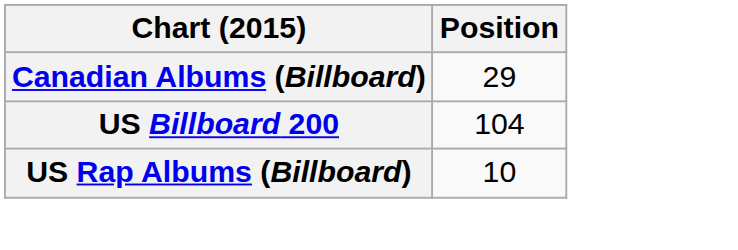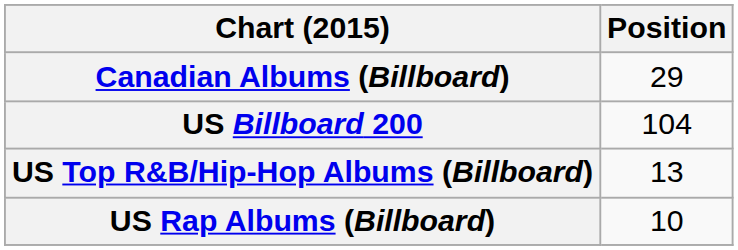+ row: US Top R&B/Hip-Hop Albums (Billboard) | 13
